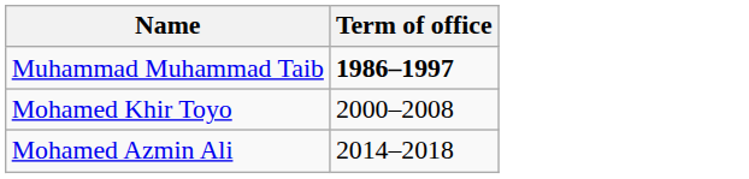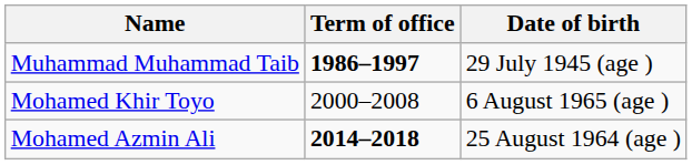+ column: Date of birth | 29 July 1945 (age ) | 6 August 1965 (age ) | 25 August 1964 (age )
Mohamed Azmin Ali | Term of office: normal -> bold
